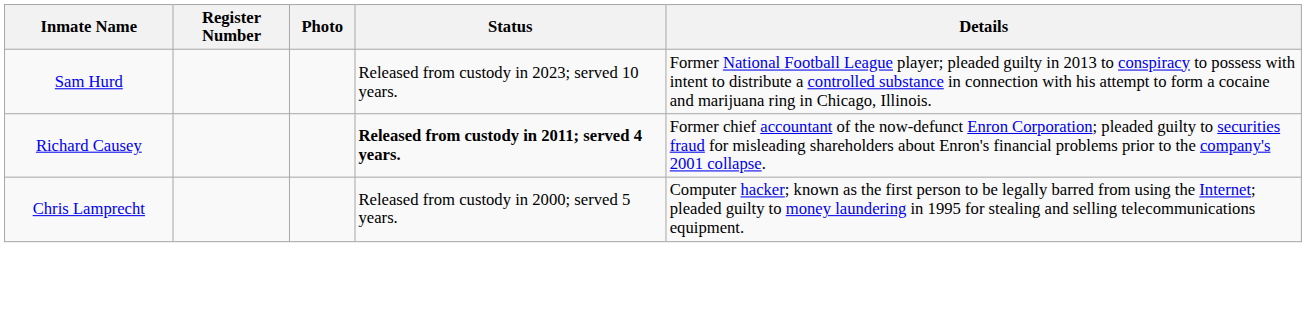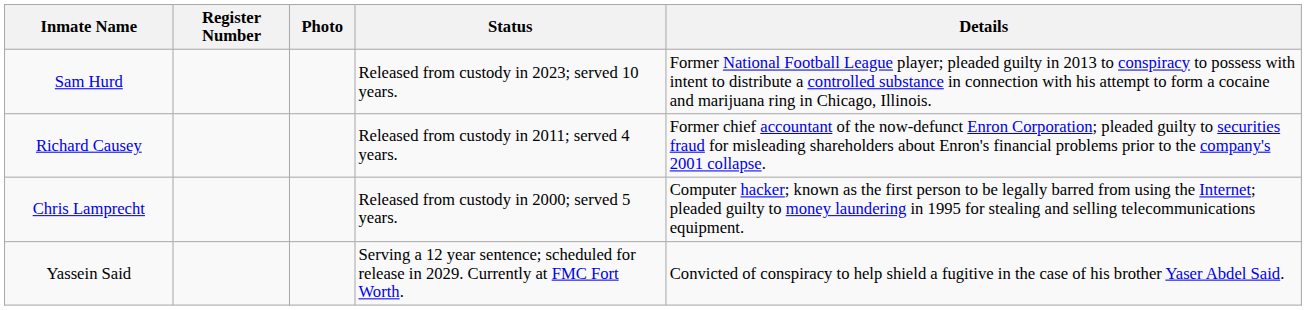Richard Causey | Status: bold -> normal
+ row: Yassein Said | Serving a 12 year sentence; scheduled for release in 2029. Currently at FMC Fort Worth. | Convicted of conspiracy to help shield a fugitive in the case of his brother Yaser Abdel Said.
